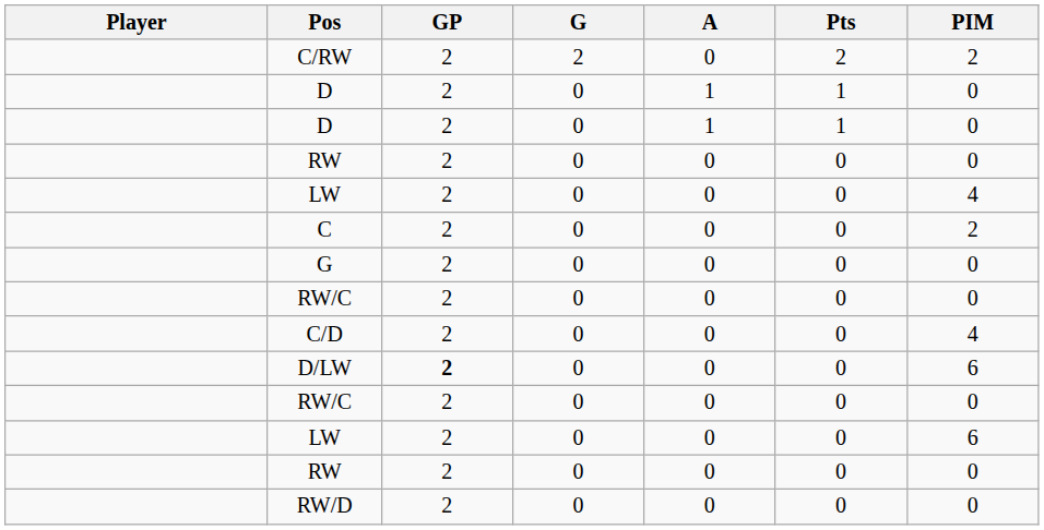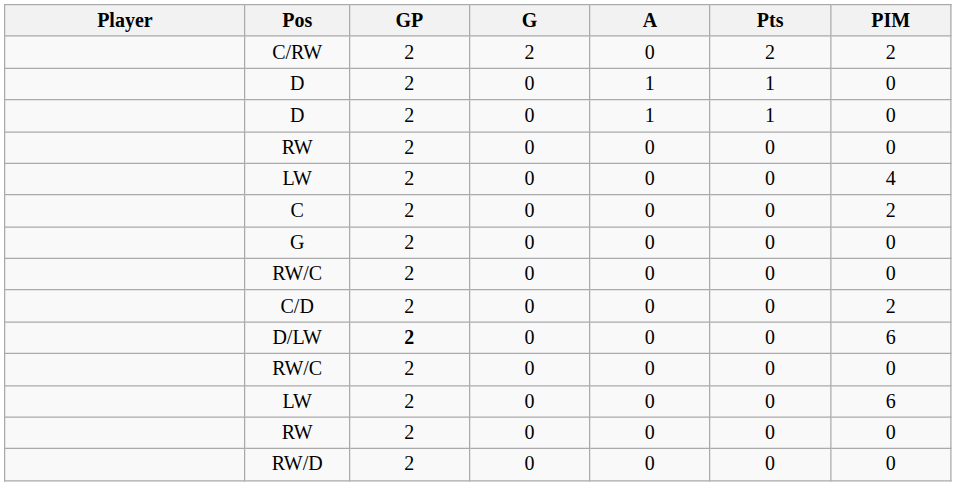C/D | PIM: 4 -> 2
